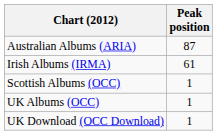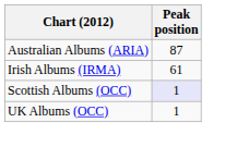Scottish Albums (OCC) | Peak position: no background -> lavender background
- row: UK Download (OCC Download) | 1
